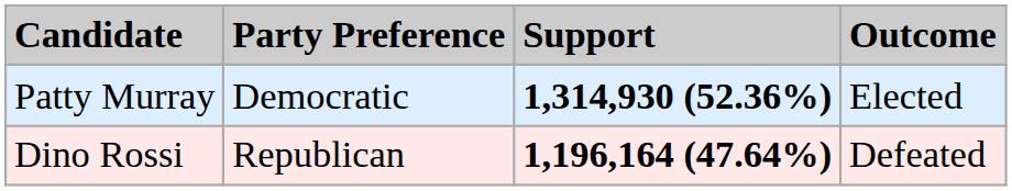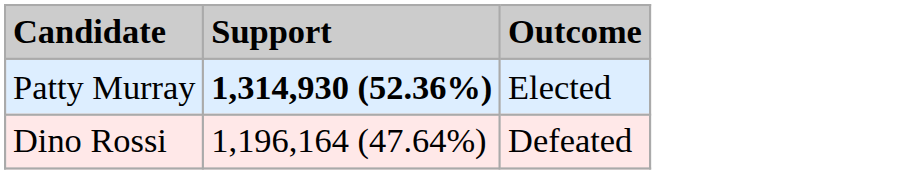- column: Party Preference | Democratic | Republican
Dino Rossi | Support: bold -> normal
